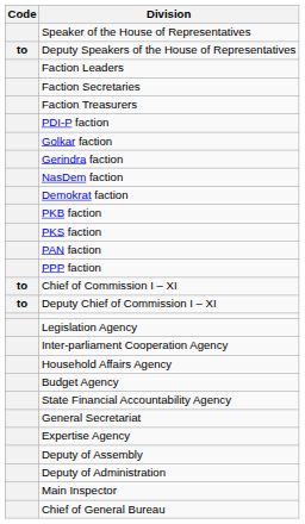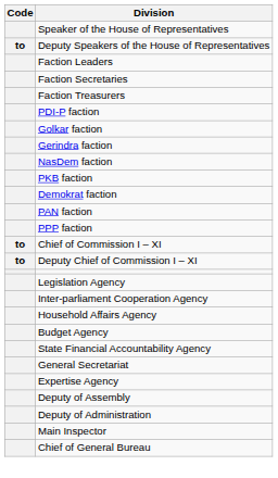rows swapped: PKB faction <-> Demokrat faction
- row: PKS faction
